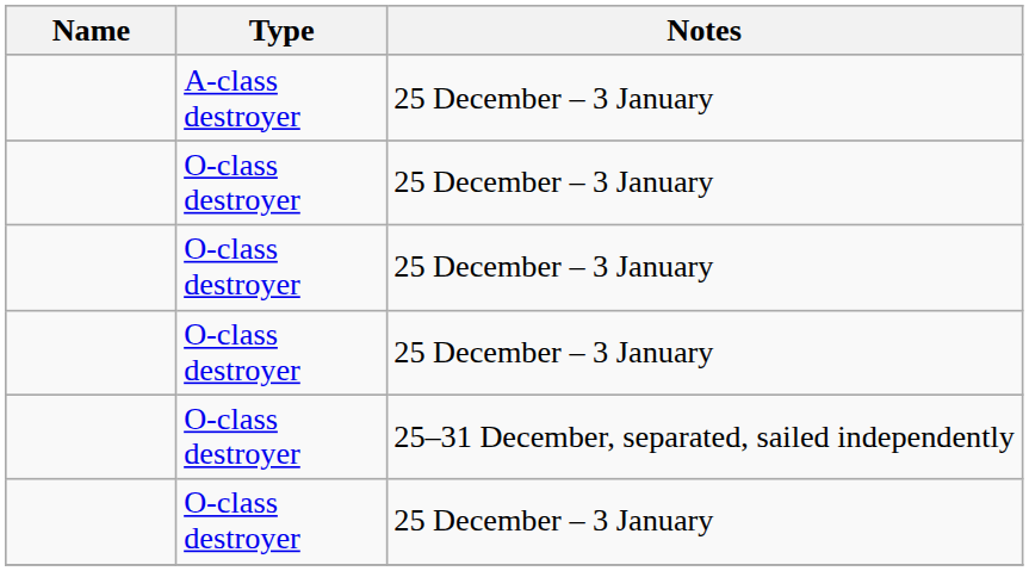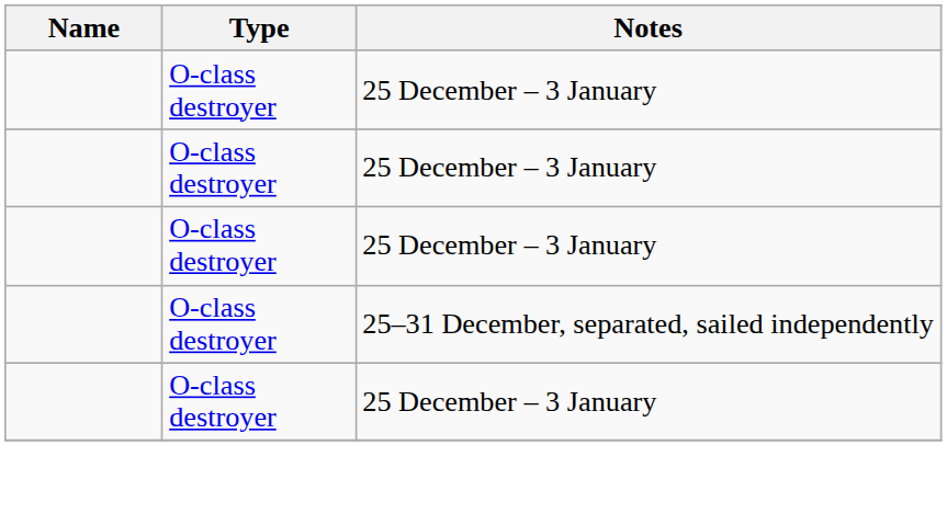- row: A-class destroyer | 25 December – 3 January
